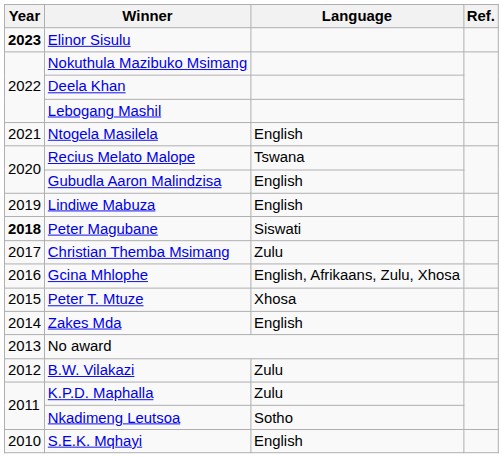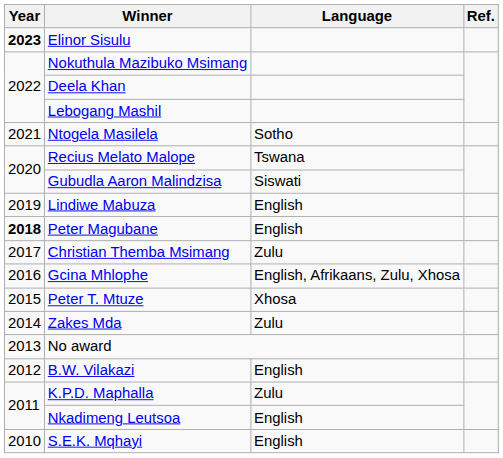Ntogela Masilela | Language: English -> Sotho
Gubudla Aaron Malindzisa | Language: English -> Siswati
Peter Magubane | Language: Siswati -> English
Zakes Mda | Language: English -> Zulu
B.W. Vilakazi | Language: Zulu -> English
Nkadimeng Leutsoa | Language: Sotho -> English
